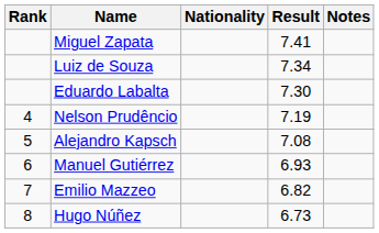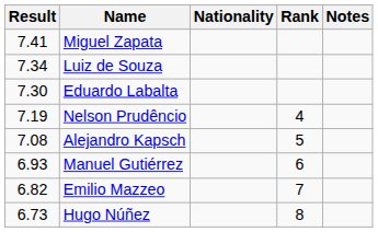columns swapped: Rank <-> Result
